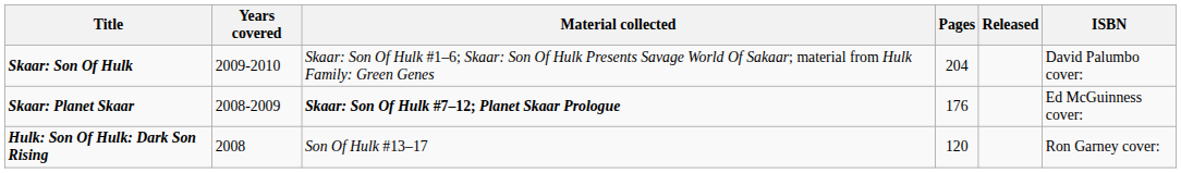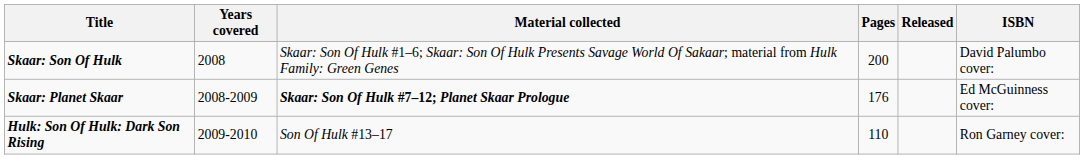Skaar: Son Of Hulk | Years covered: 2009-2010 -> 2008
Skaar: Son Of Hulk | Pages: 204 -> 200
Hulk: Son Of Hulk: Dark Son Rising | Years covered: 2008 -> 2009-2010
Hulk: Son Of Hulk: Dark Son Rising | Pages: 120 -> 110
